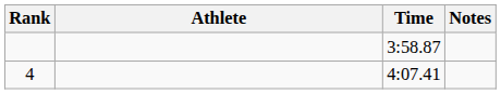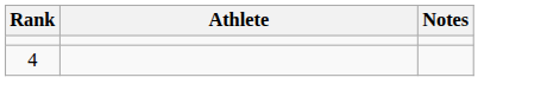- column: Time | 3:58.87 | 4:07.41
